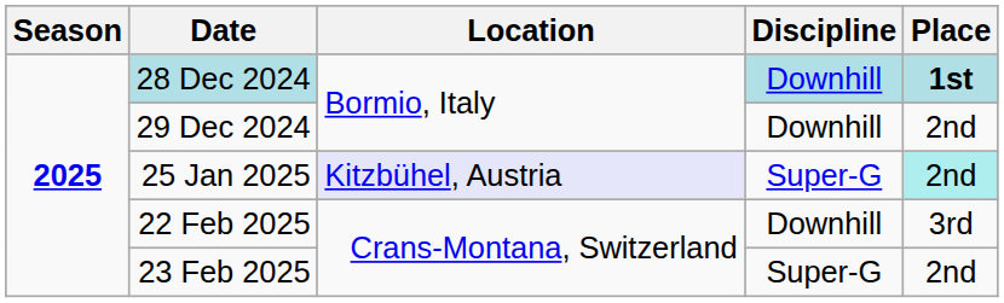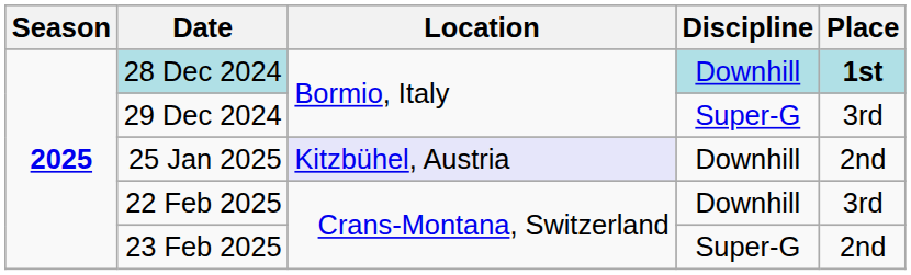29 Dec 2024 | Discipline: Downhill -> Super-G
29 Dec 2024 | Place: 2nd -> 3rd
25 Jan 2025 | Discipline: Super-G -> Downhill
25 Jan 2025 | Place: paleturquoise background -> no background
